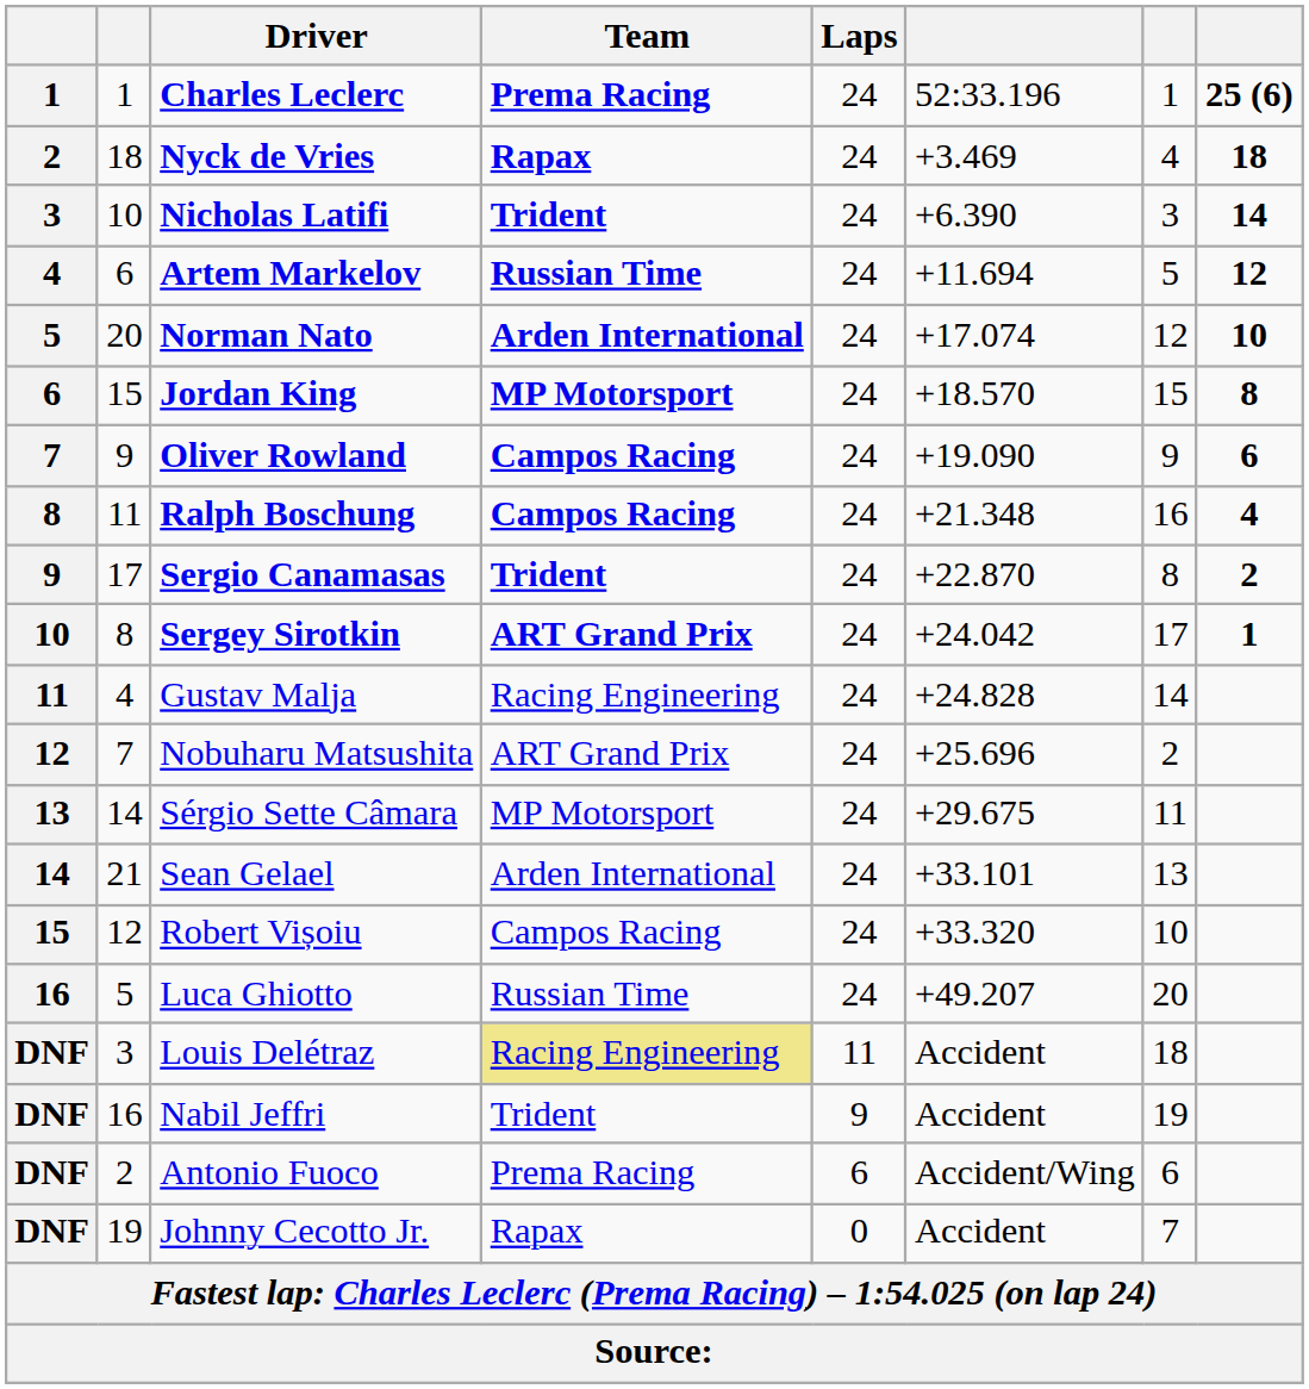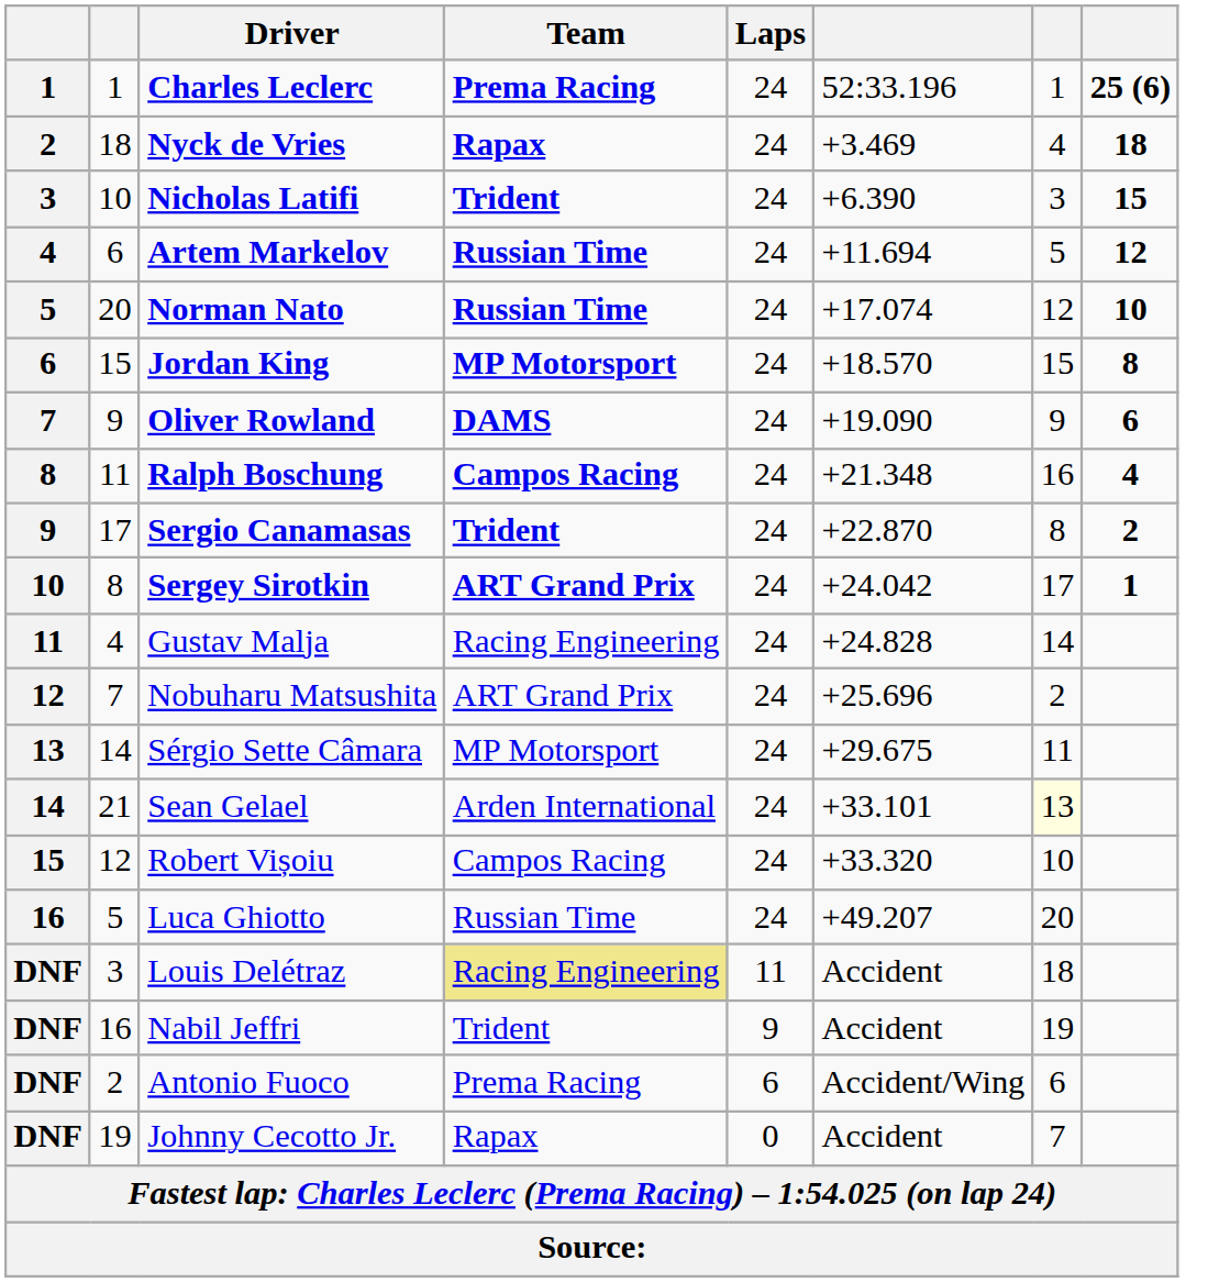Nicholas Latifi | column 8: 14 -> 15
Norman Nato | Team: Arden International -> Russian Time
Oliver Rowland | Team: Campos Racing -> DAMS
Sean Gelael | column 7: no background -> lightyellow background
